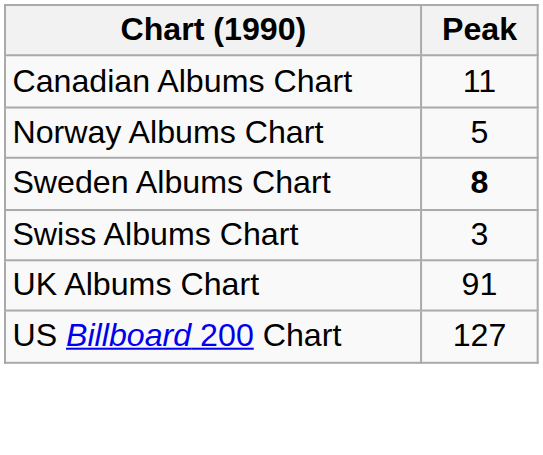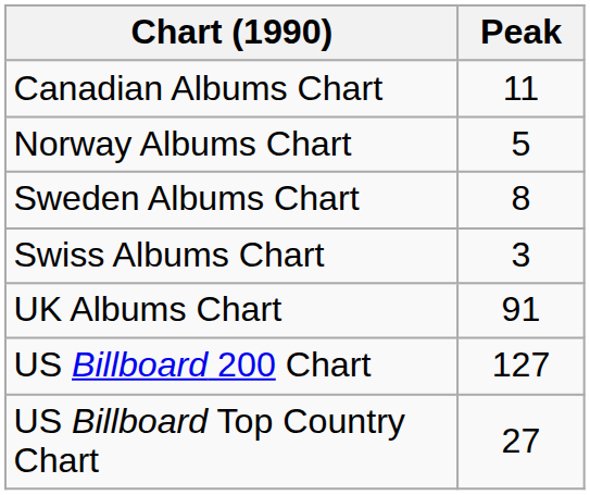Sweden Albums Chart | Peak: bold -> normal
+ row: US Billboard Top Country Chart | 27
